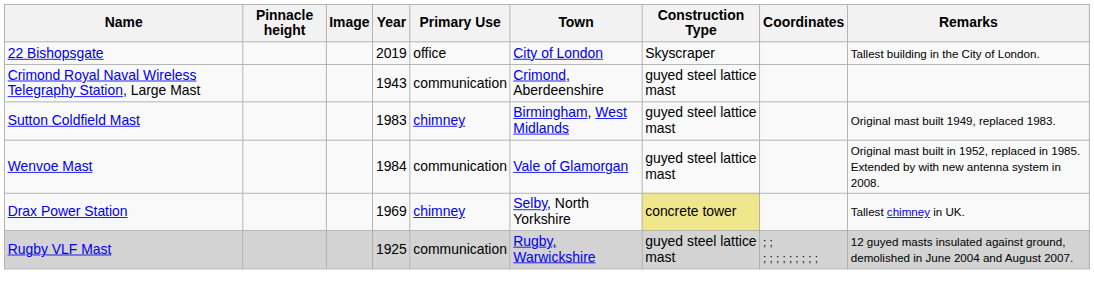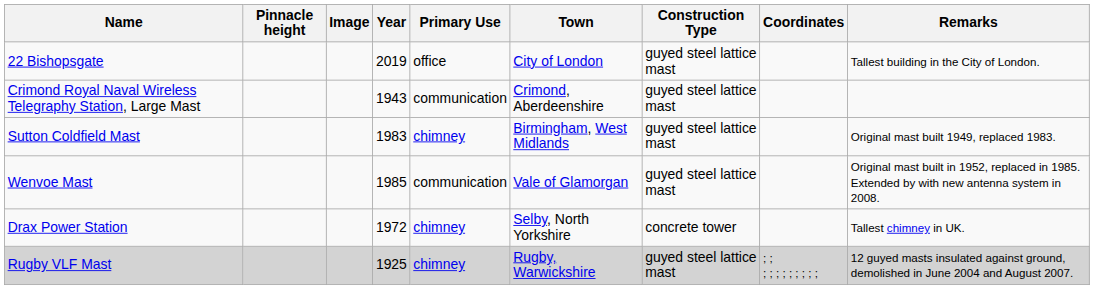22 Bishopsgate | Construction Type: Skyscraper -> guyed steel lattice mast
Wenvoe Mast | Year: 1984 -> 1985
Drax Power Station | Year: 1969 -> 1972
Drax Power Station | Construction Type: khaki background -> no background
Rugby VLF Mast | Primary Use: communication -> chimney
